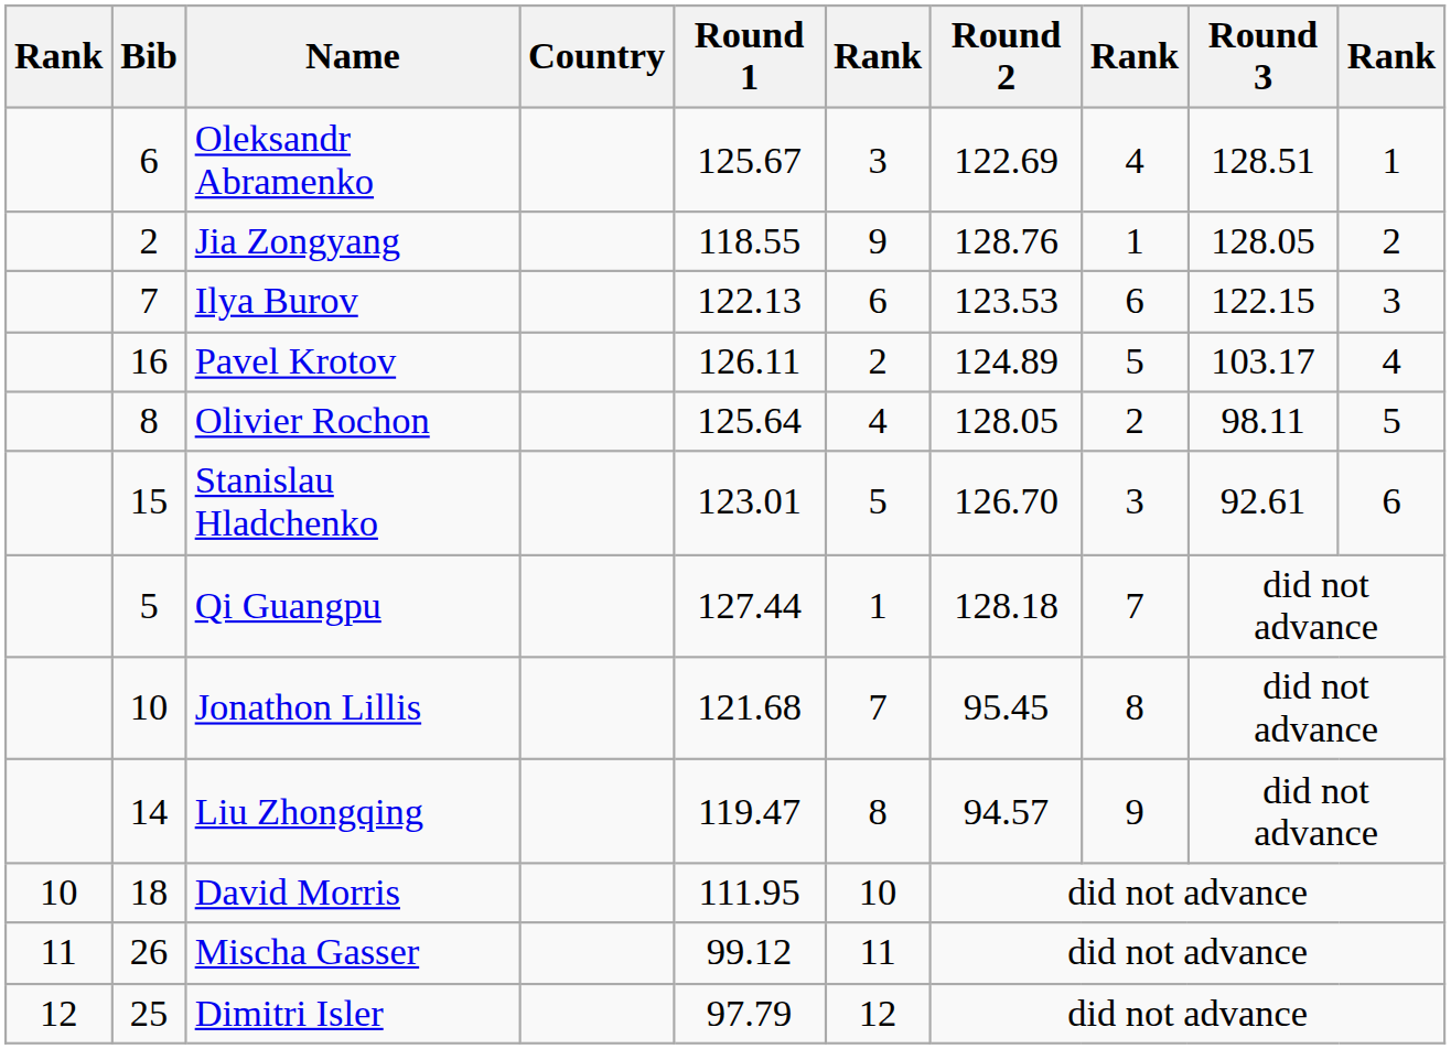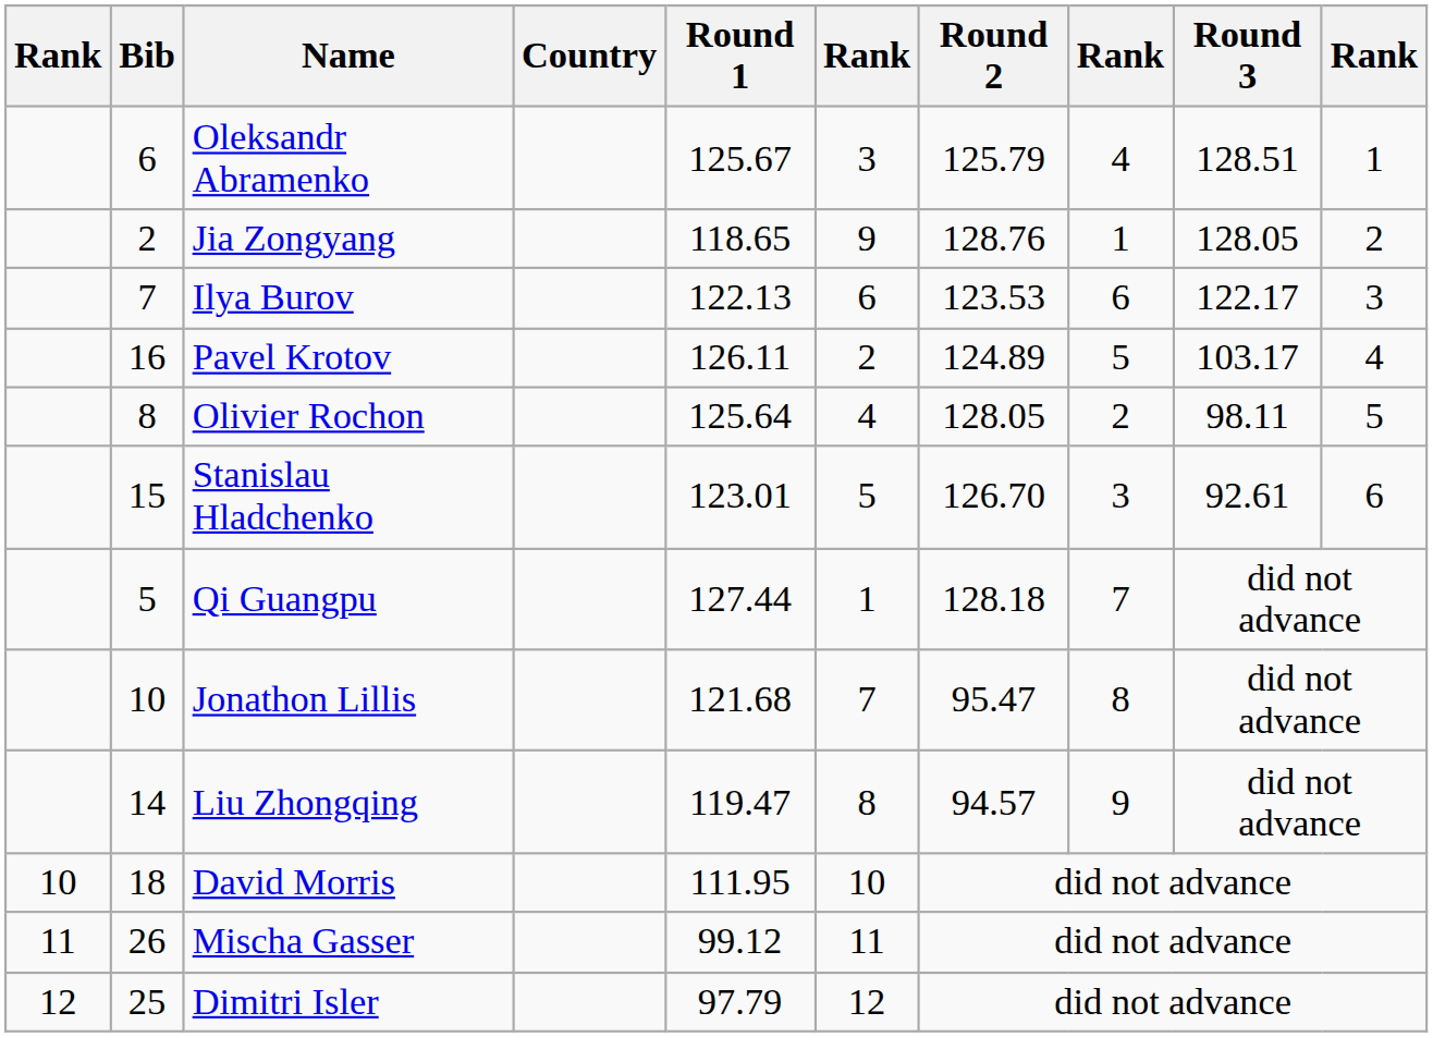Oleksandr Abramenko | Round 2: 122.69 -> 125.79
Jia Zongyang | Round 1: 118.55 -> 118.65
Ilya Burov | Round 3: 122.15 -> 122.17
Jonathon Lillis | Round 2: 95.45 -> 95.47
